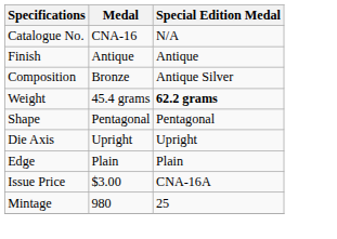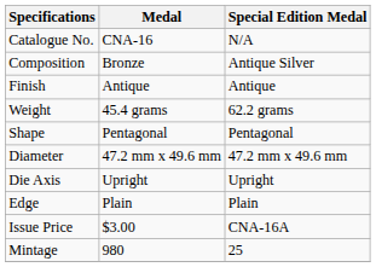rows swapped: Composition <-> Finish
Weight | Special Edition Medal: bold -> normal
+ row: Diameter | 47.2 mm x 49.6 mm | 47.2 mm x 49.6 mm
